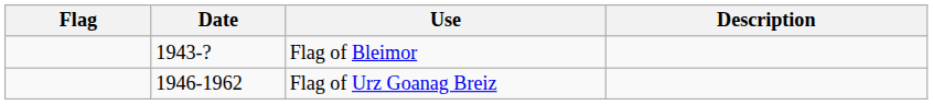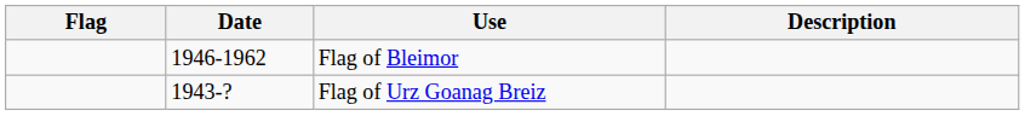Flag of Bleimor | Date: 1943-? -> 1946-1962
Flag of Urz Goanag Breiz | Date: 1946-1962 -> 1943-?
